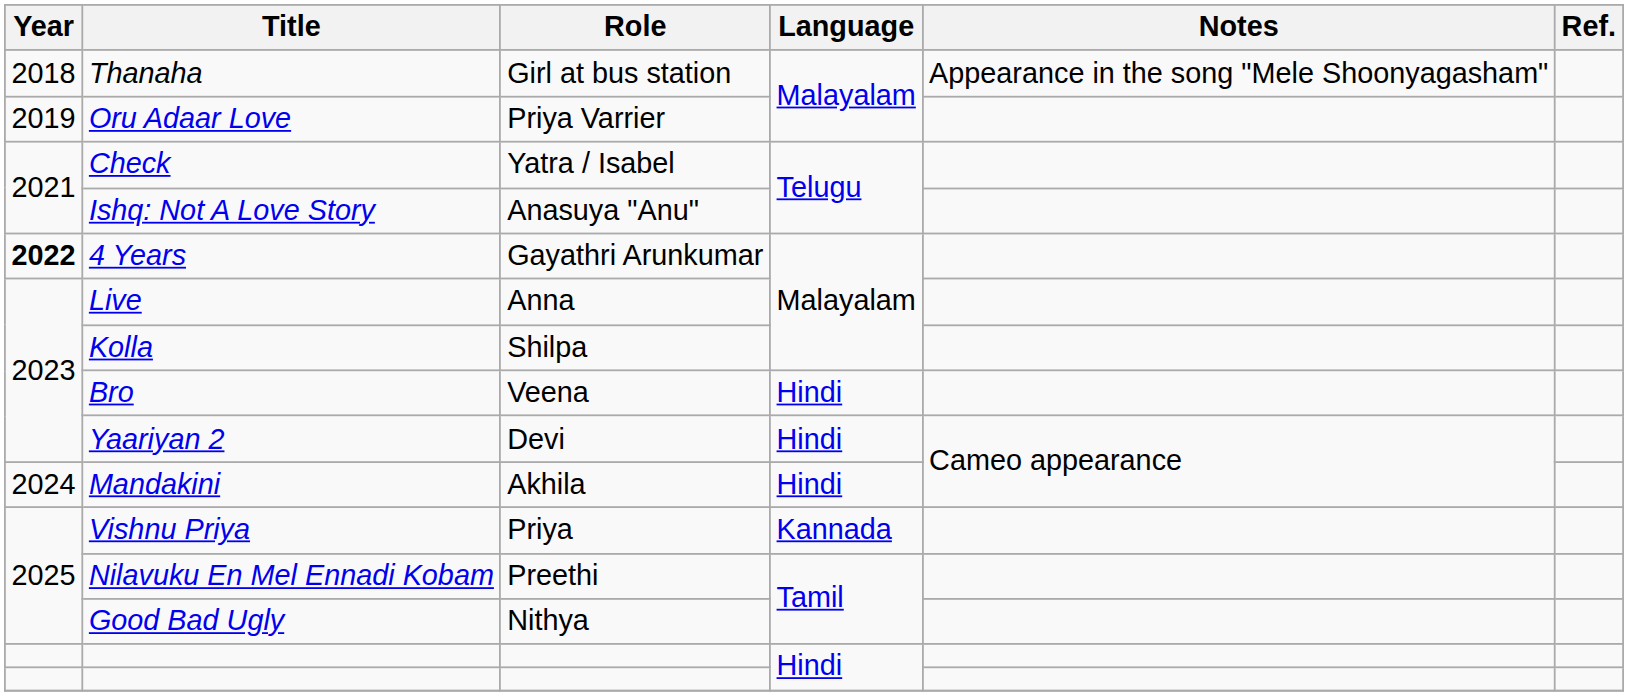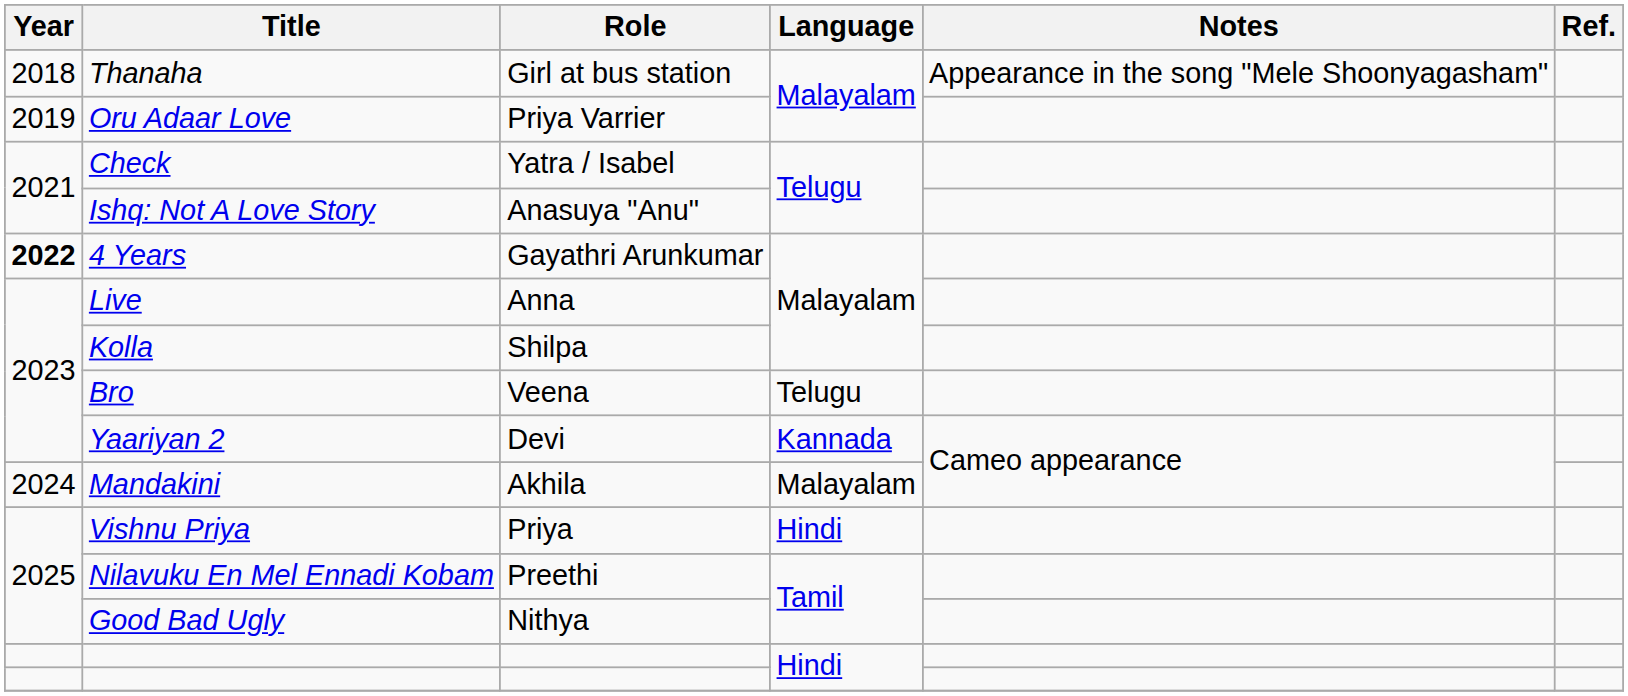Bro | Language: Hindi -> Telugu
Yaariyan 2 | Language: Hindi -> Kannada
Mandakini | Language: Hindi -> Malayalam
Vishnu Priya | Language: Kannada -> Hindi
